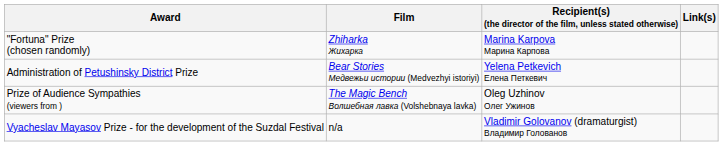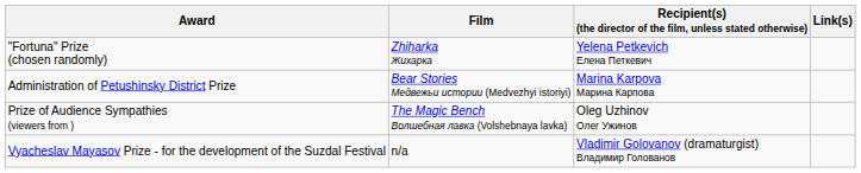"Fortuna" Prize (chosen randomly) | column 3: Marina Karpova Марина Карпова -> Yelena Petkevich Елена Петкевич
Administration of Petushinsky District Prize | column 3: Yelena Petkevich Елена Петкевич -> Marina Karpova Марина Карпова
